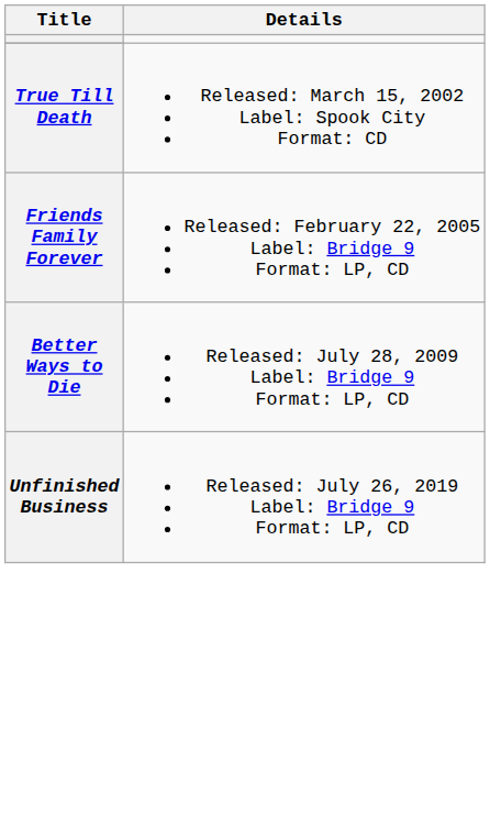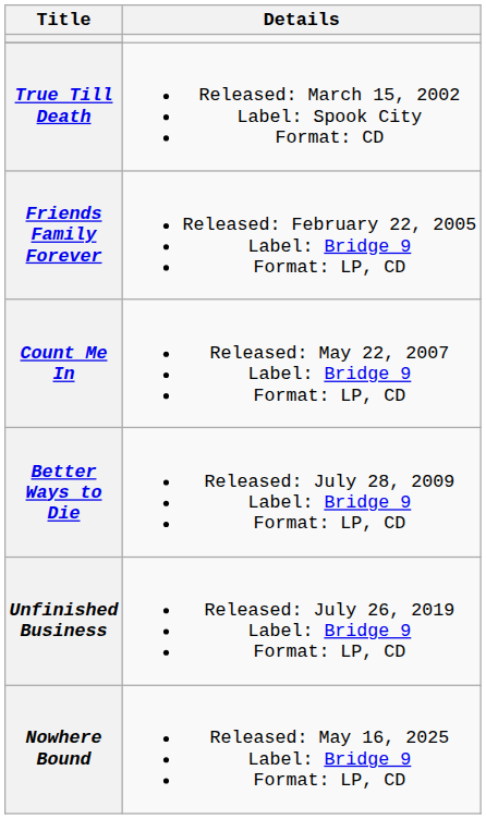+ row: Count Me In | Released: May 22, 2007 Label: Bridge 9 Format: LP, CD
+ row: Nowhere Bound | Released: May 16, 2025 Label: Bridge 9 Format: LP, CD
